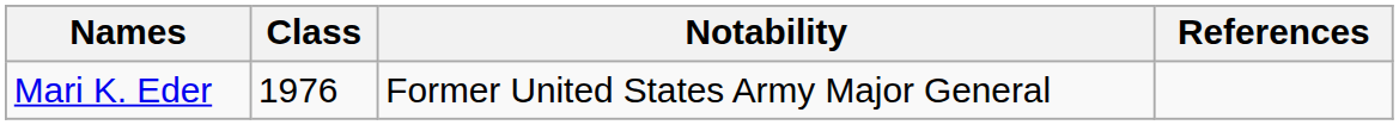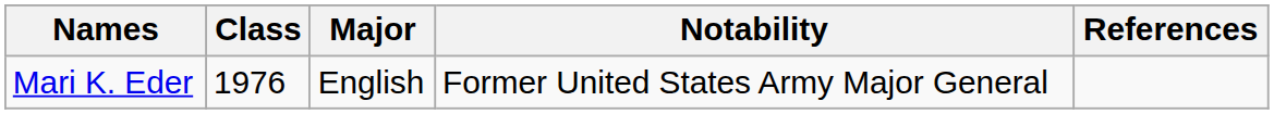+ column: Major | English
